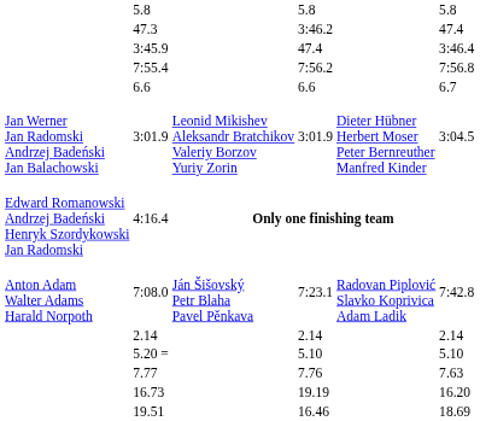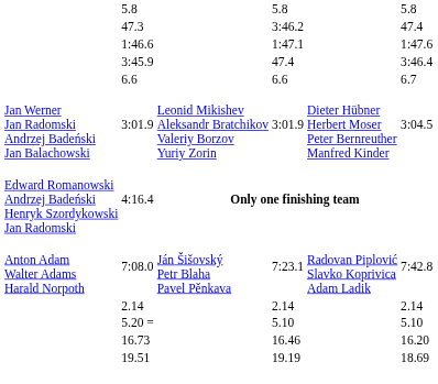+ row: 1:46.6 | 1:47.1 | 1:47.6
- row: 7:55.4 | 7:56.2 | 7:56.8
- row: 7.77 | 7.76 | 7.63
16.73 | column 5: 19.19 -> 16.46
19.51 | column 5: 16.46 -> 19.19
